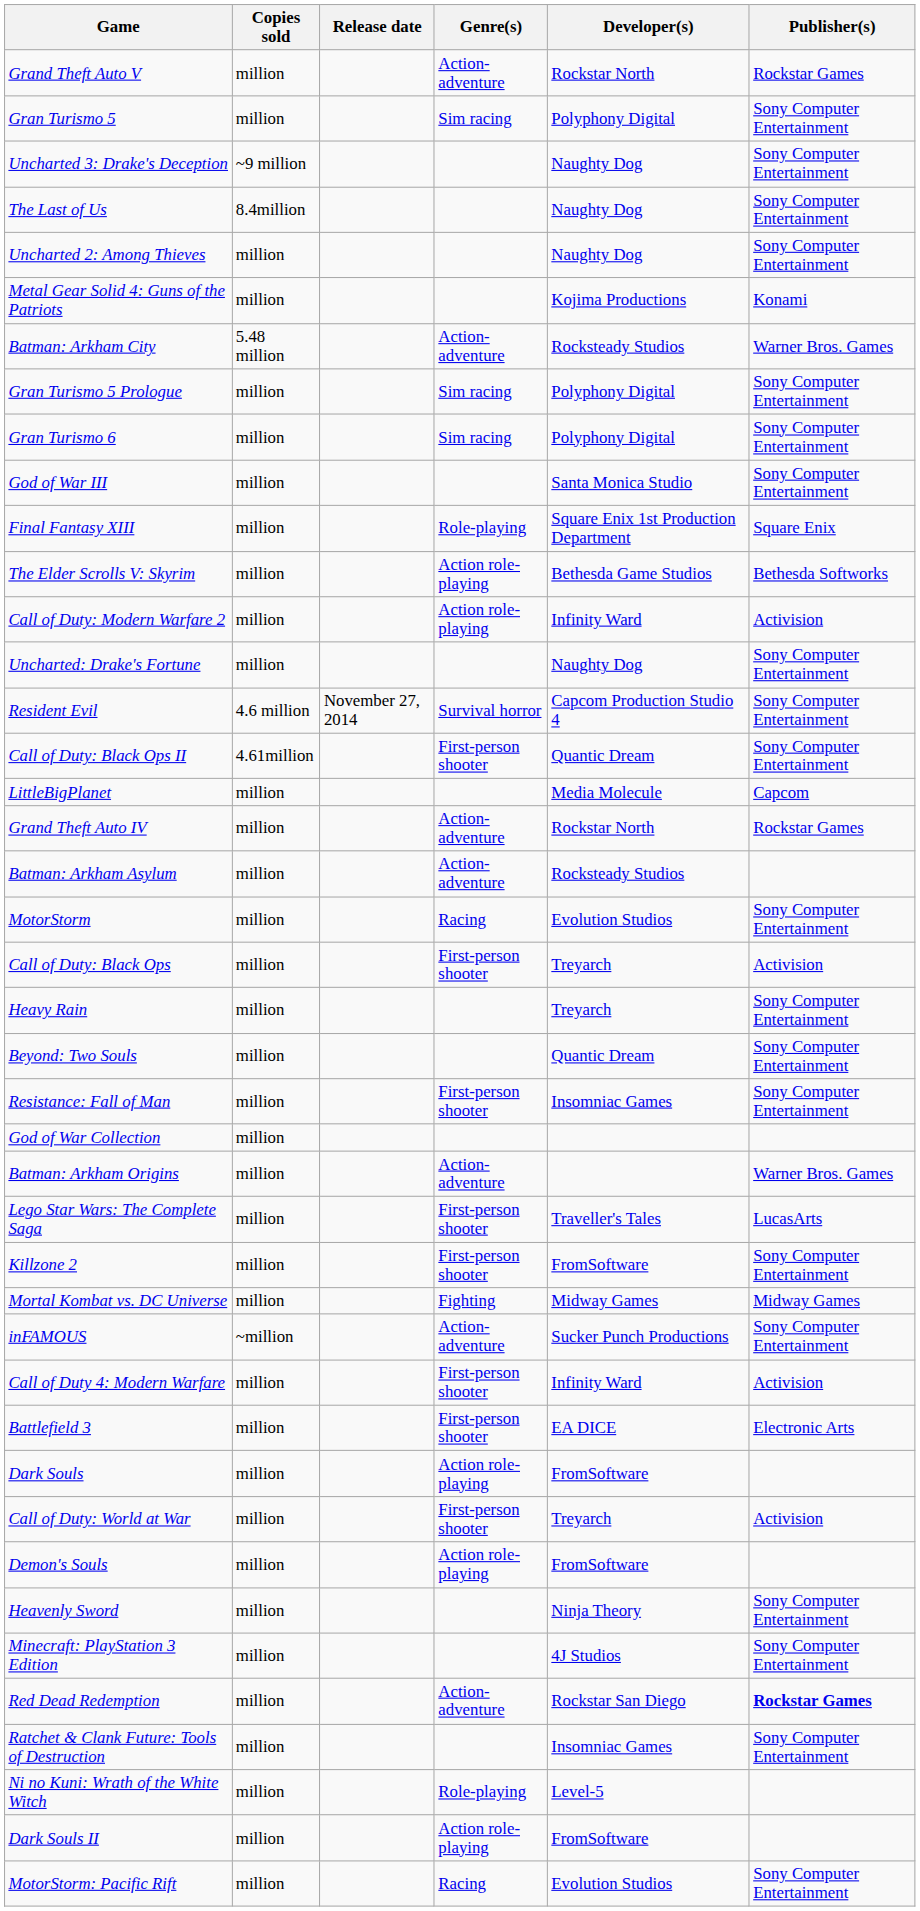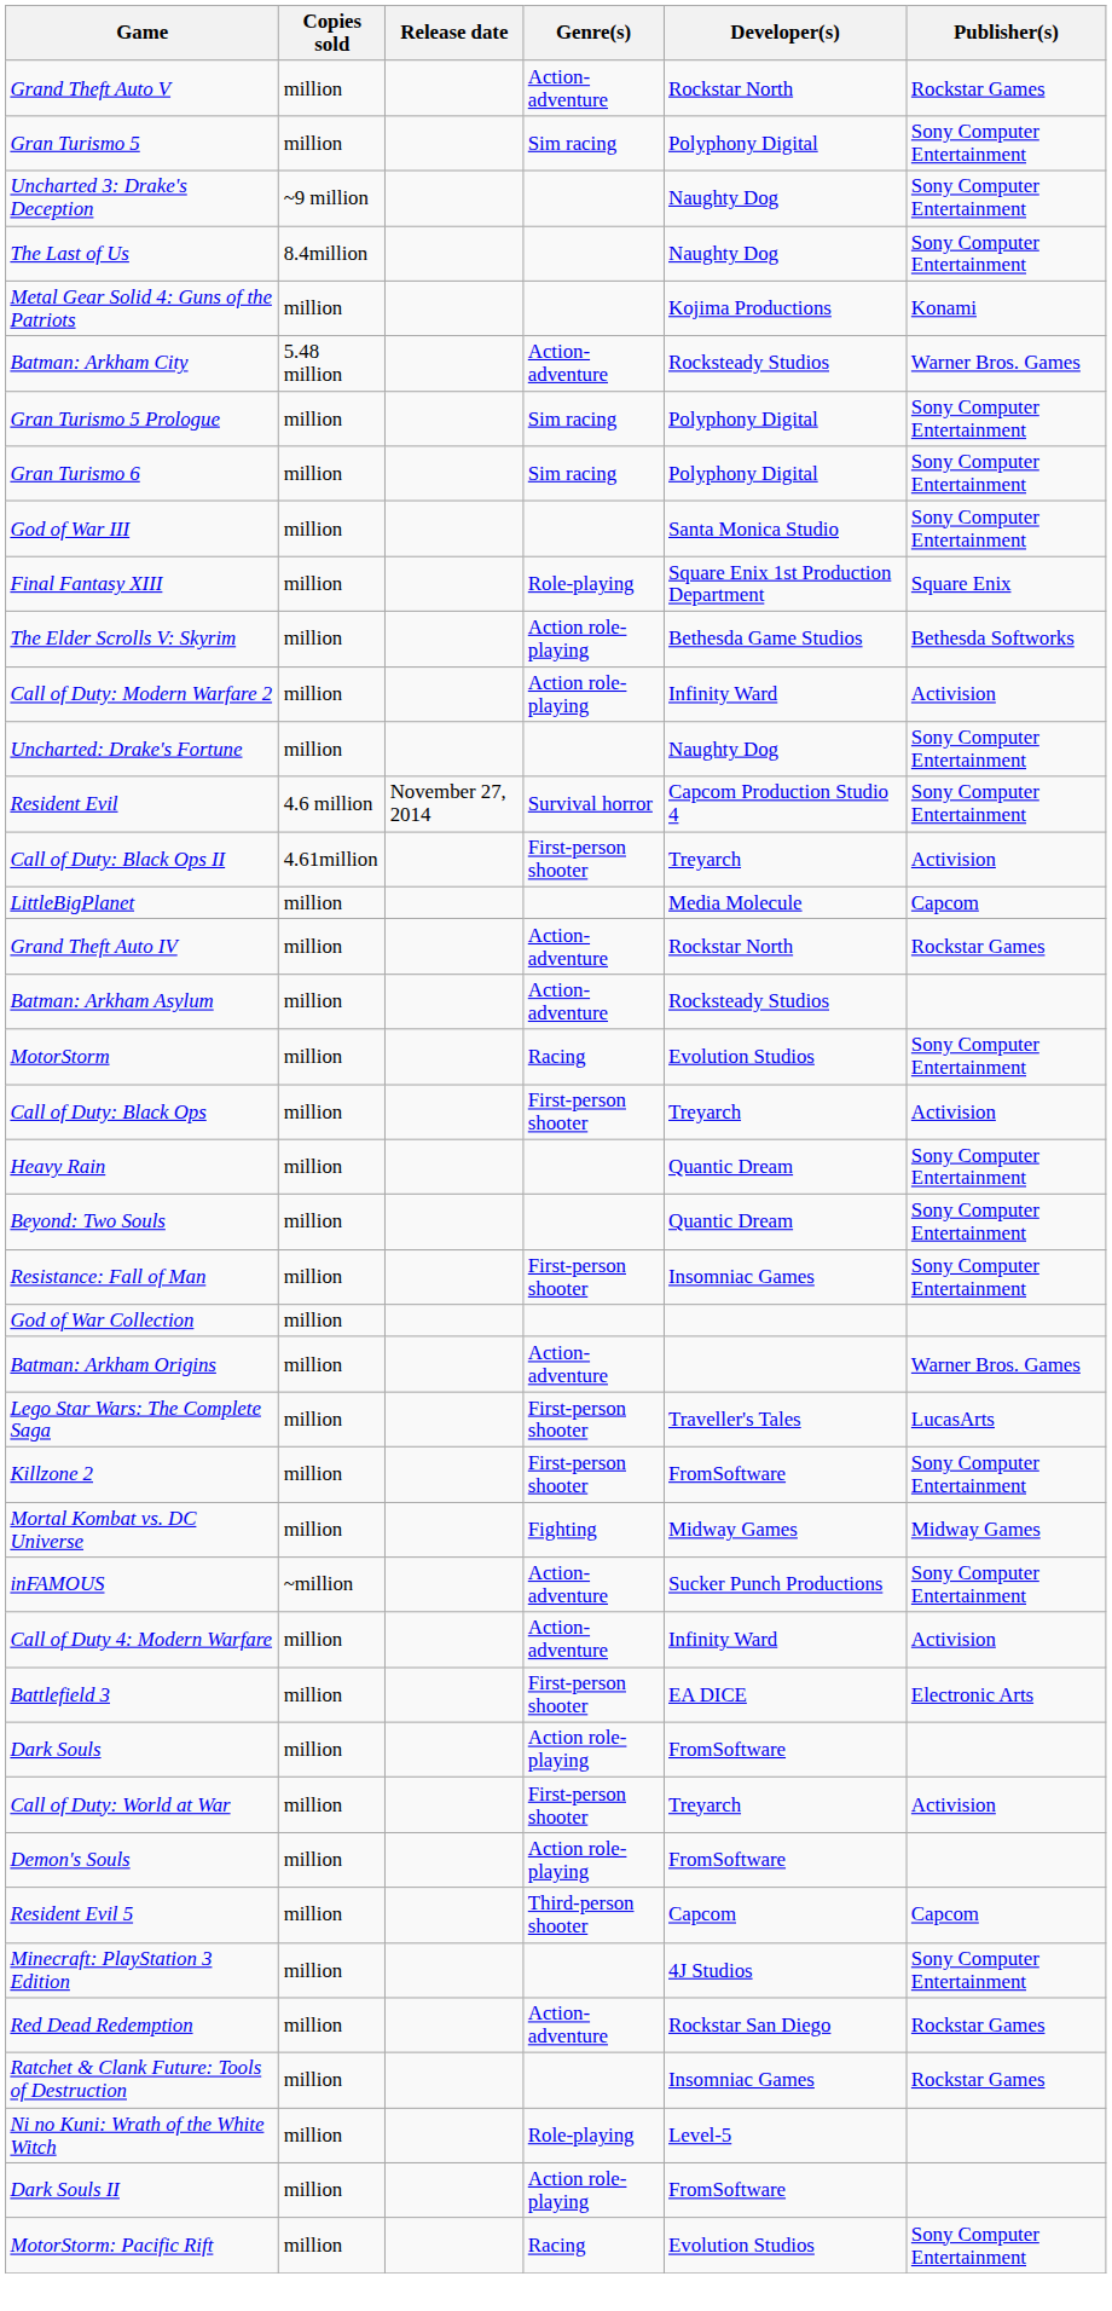- row: Uncharted 2: Among Thieves | million | Naughty Dog | Sony Computer Entertainment
Call of Duty: Black Ops II | Developer(s): Quantic Dream -> Treyarch
Call of Duty: Black Ops II | Publisher(s): Sony Computer Entertainment -> Activision
Heavy Rain | Developer(s): Treyarch -> Quantic Dream
Call of Duty 4: Modern Warfare | Genre(s): First-person shooter -> Action-adventure
+ row: Resident Evil 5 | million | Third-person shooter | Capcom | Capcom
- row: Heavenly Sword | million | Ninja Theory | Sony Computer Entertainment
Red Dead Redemption | Publisher(s): bold -> normal
Ratchet & Clank Future: Tools of Destruction | Publisher(s): Sony Computer Entertainment -> Rockstar Games
